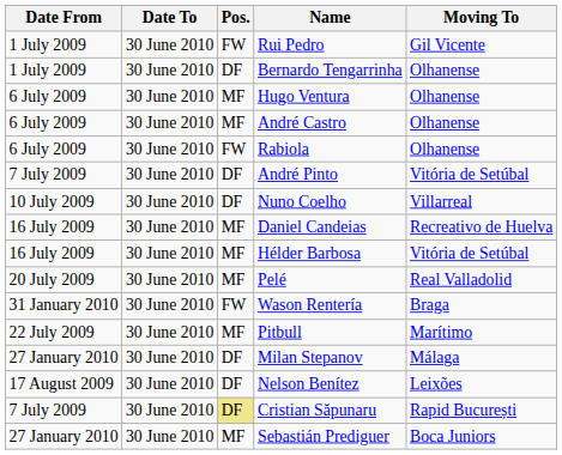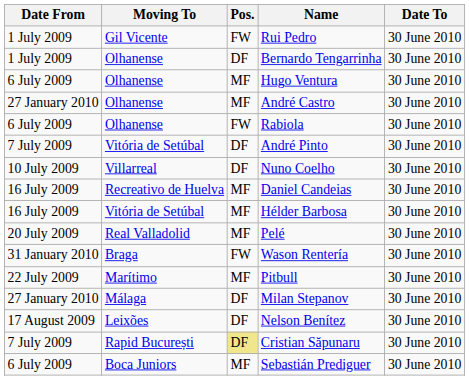columns swapped: Date To <-> Moving To
André Castro | Date From: 6 July 2009 -> 27 January 2010
Sebastián Prediguer | Date From: 27 January 2010 -> 6 July 2009
